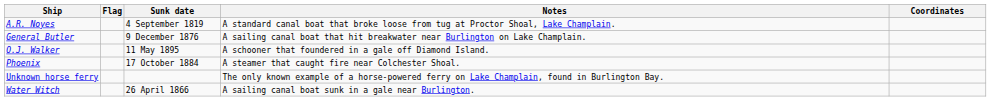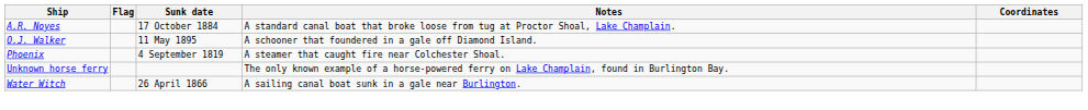A.R. Noyes | Sunk date: 4 September 1819 -> 17 October 1884
- row: General Butler | 9 December 1876 | A sailing canal boat that hit breakwater near Burlington on Lake Champlain.
Phoenix | Sunk date: 17 October 1884 -> 4 September 1819
